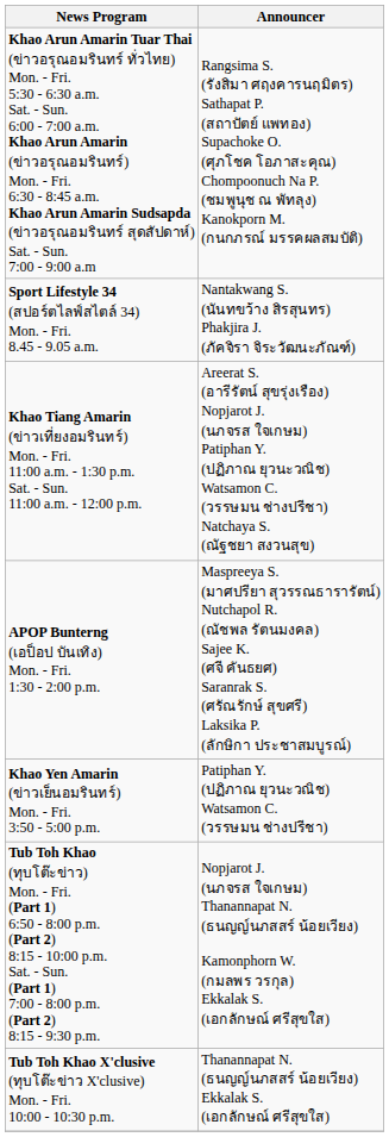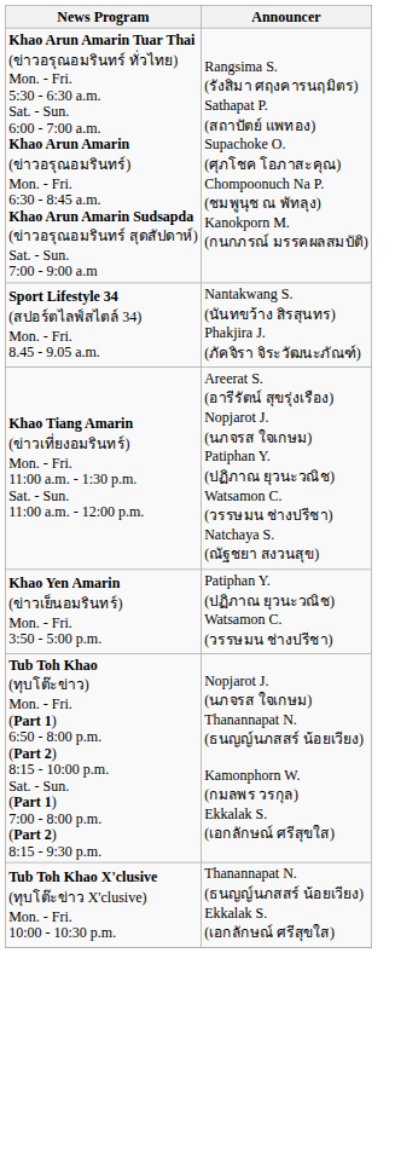- row: APOP Bunterng (เอป็อป บันเทิง) Mon. - Fri. 1:30 - 2:00 p.m. | Maspreeya S. (มาศปรียา สุวรรณธารารัตน์) Nutchapol R. (ณัชพล รัตนมงคล) Sajee K. (ศจี คันธยศ) Saranrak S. (ศรัณรักษ์ สุขศรี) Laksika P. (ลักษิกา ประชาสมบูรณ์)
